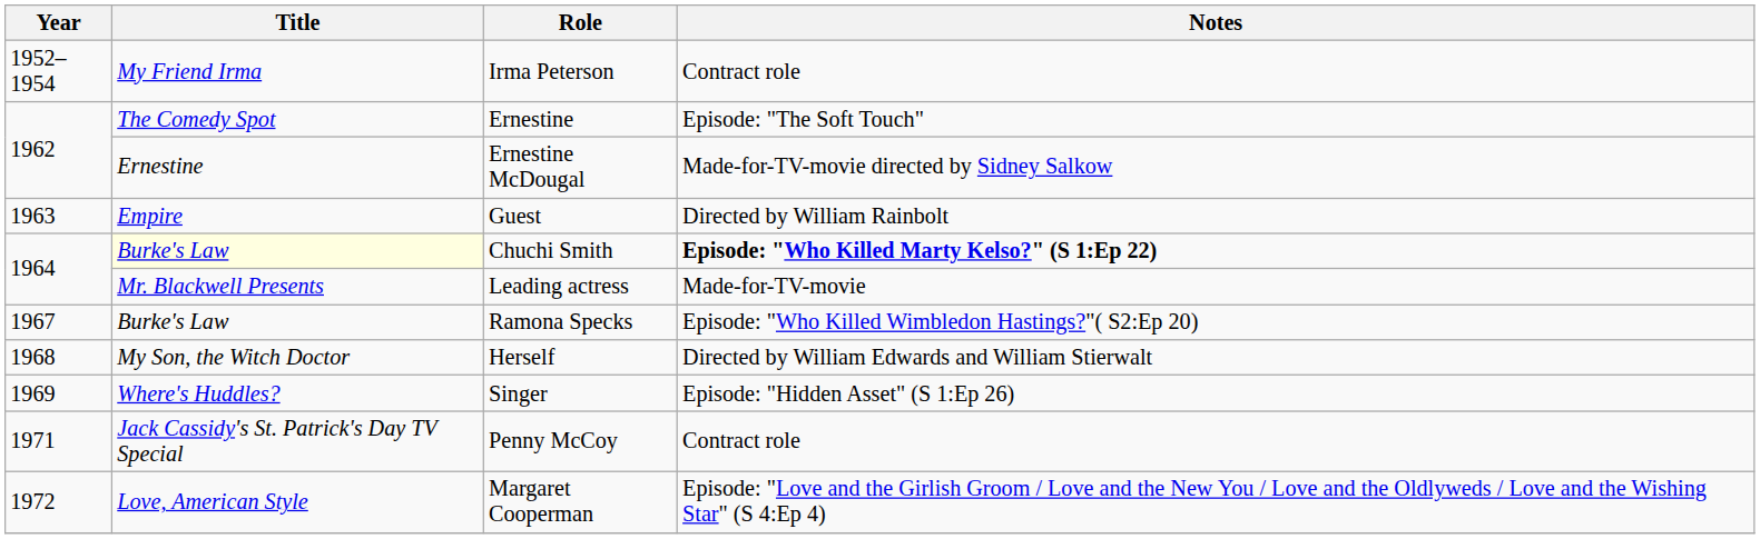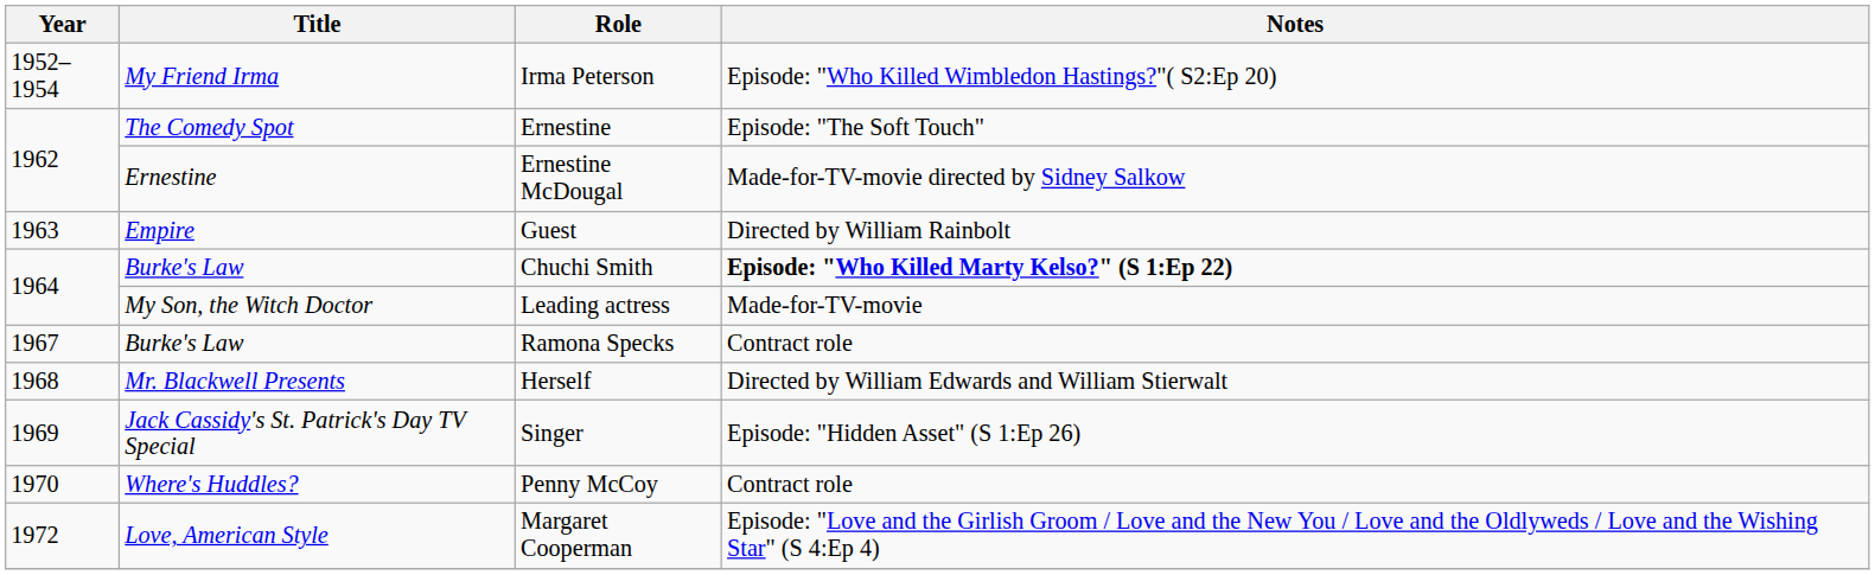Irma Peterson | Notes: Contract role -> Episode: "Who Killed Wimbledon Hastings?"( S2:Ep 20)
Chuchi Smith | Title: lightyellow background -> no background
Leading actress | Title: Mr. Blackwell Presents -> My Son, the Witch Doctor
Ramona Specks | Notes: Episode: "Who Killed Wimbledon Hastings?"( S2:Ep 20) -> Contract role
Herself | Title: My Son, the Witch Doctor -> Mr. Blackwell Presents
Singer | Title: Where's Huddles? -> Jack Cassidy's St. Patrick's Day TV Special
Penny McCoy | Year: 1971 -> 1970
Penny McCoy | Title: Jack Cassidy's St. Patrick's Day TV Special -> Where's Huddles?
